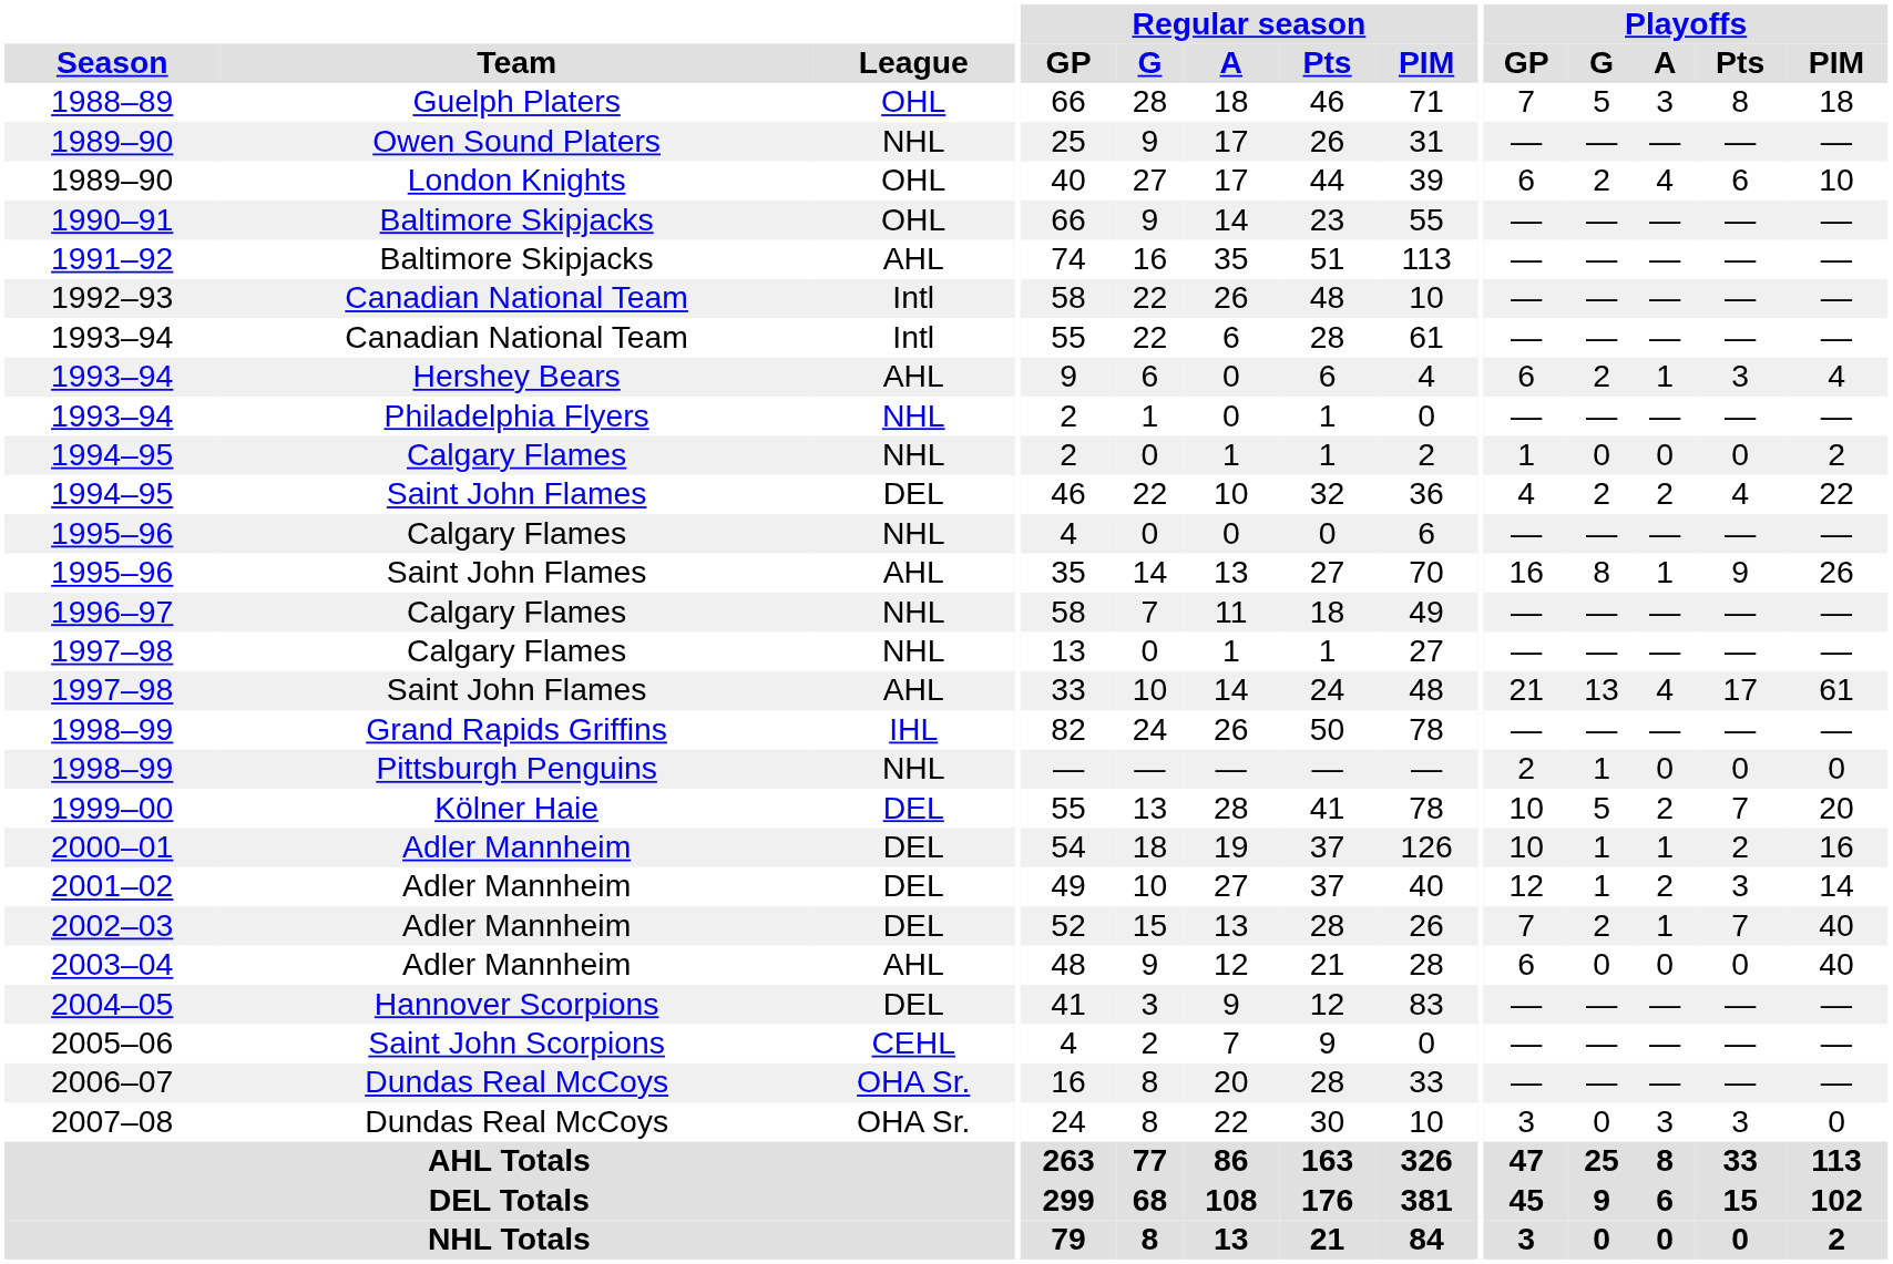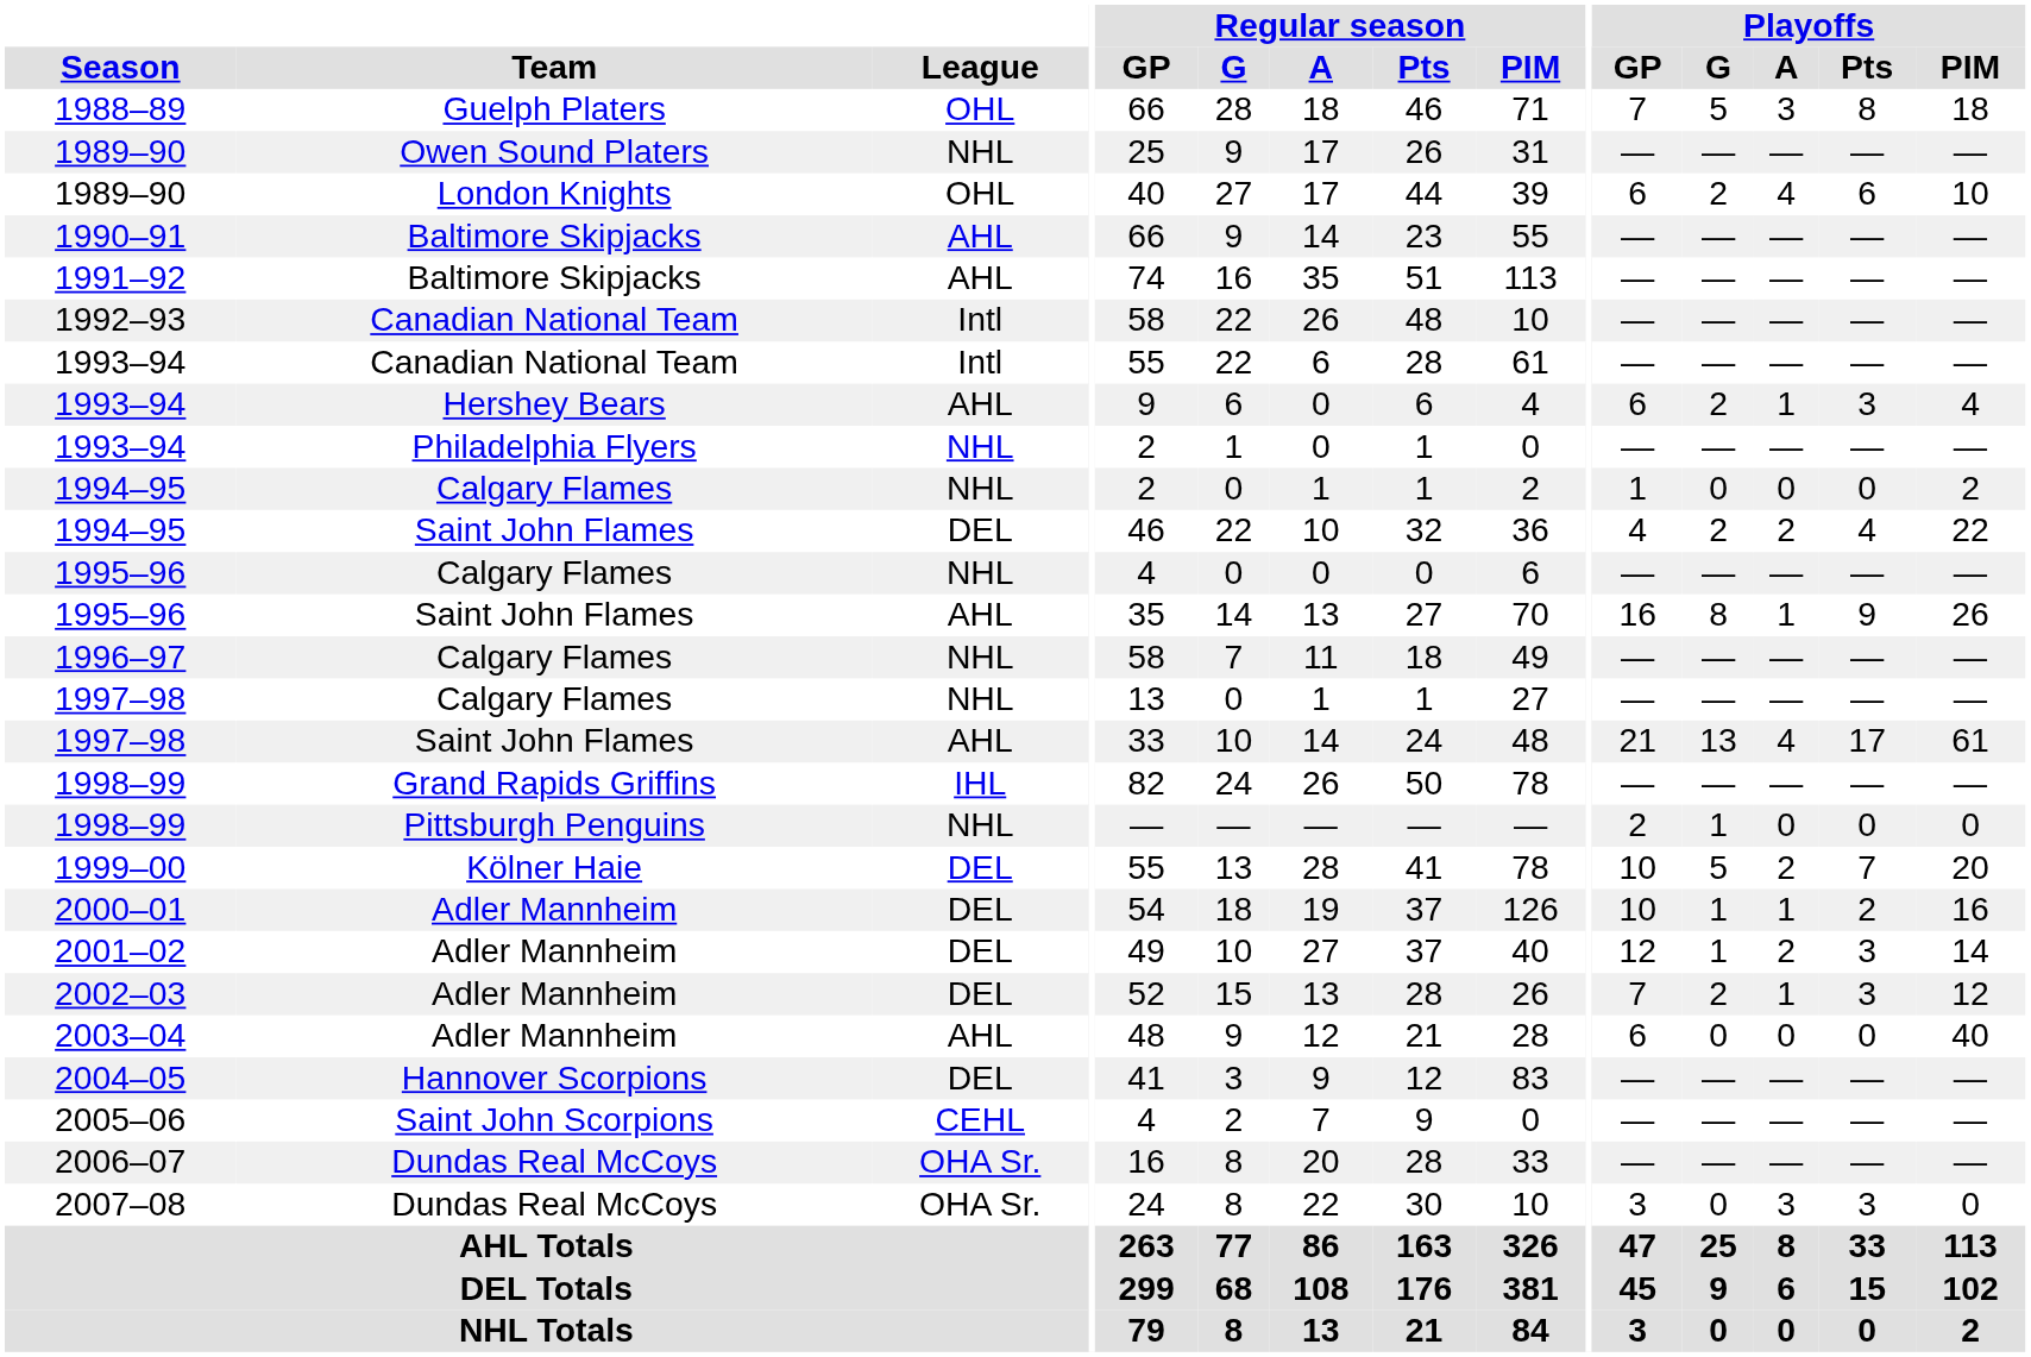1990–91 | League: OHL -> AHL
2002–03 | Playoffs / Pts: 7 -> 3
2002–03 | Playoffs / PIM: 40 -> 12
